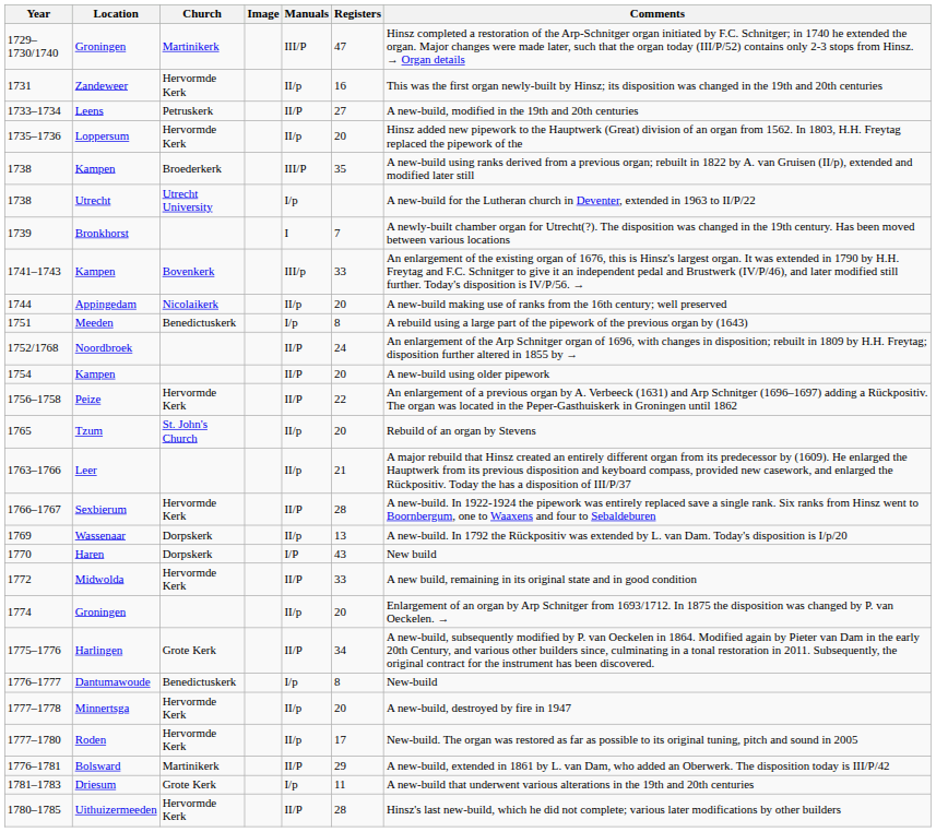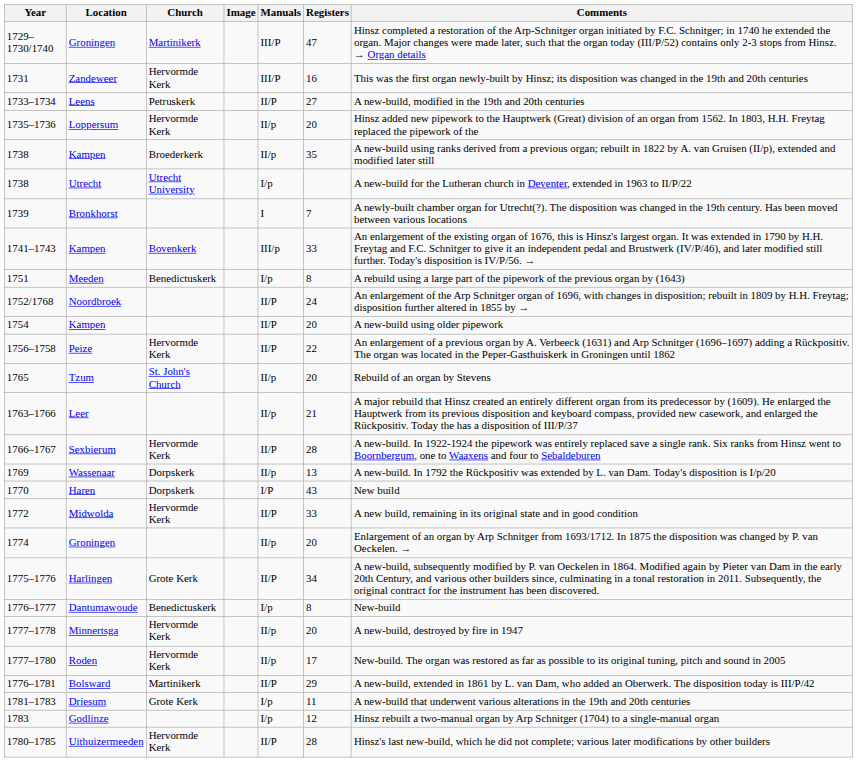1731 | Manuals: II/p -> III/P
1738 / Kampen | Manuals: III/P -> II/p
- row: 1744 | Appingedam | Nicolaikerk | II/p | 20 | A new-build making use of ranks from the 16th century; well preserved
+ row: 1783 | Godlinze | I/p | 12 | Hinsz rebuilt a two-manual organ by Arp Schnitger (1704) to a single-manual organ
